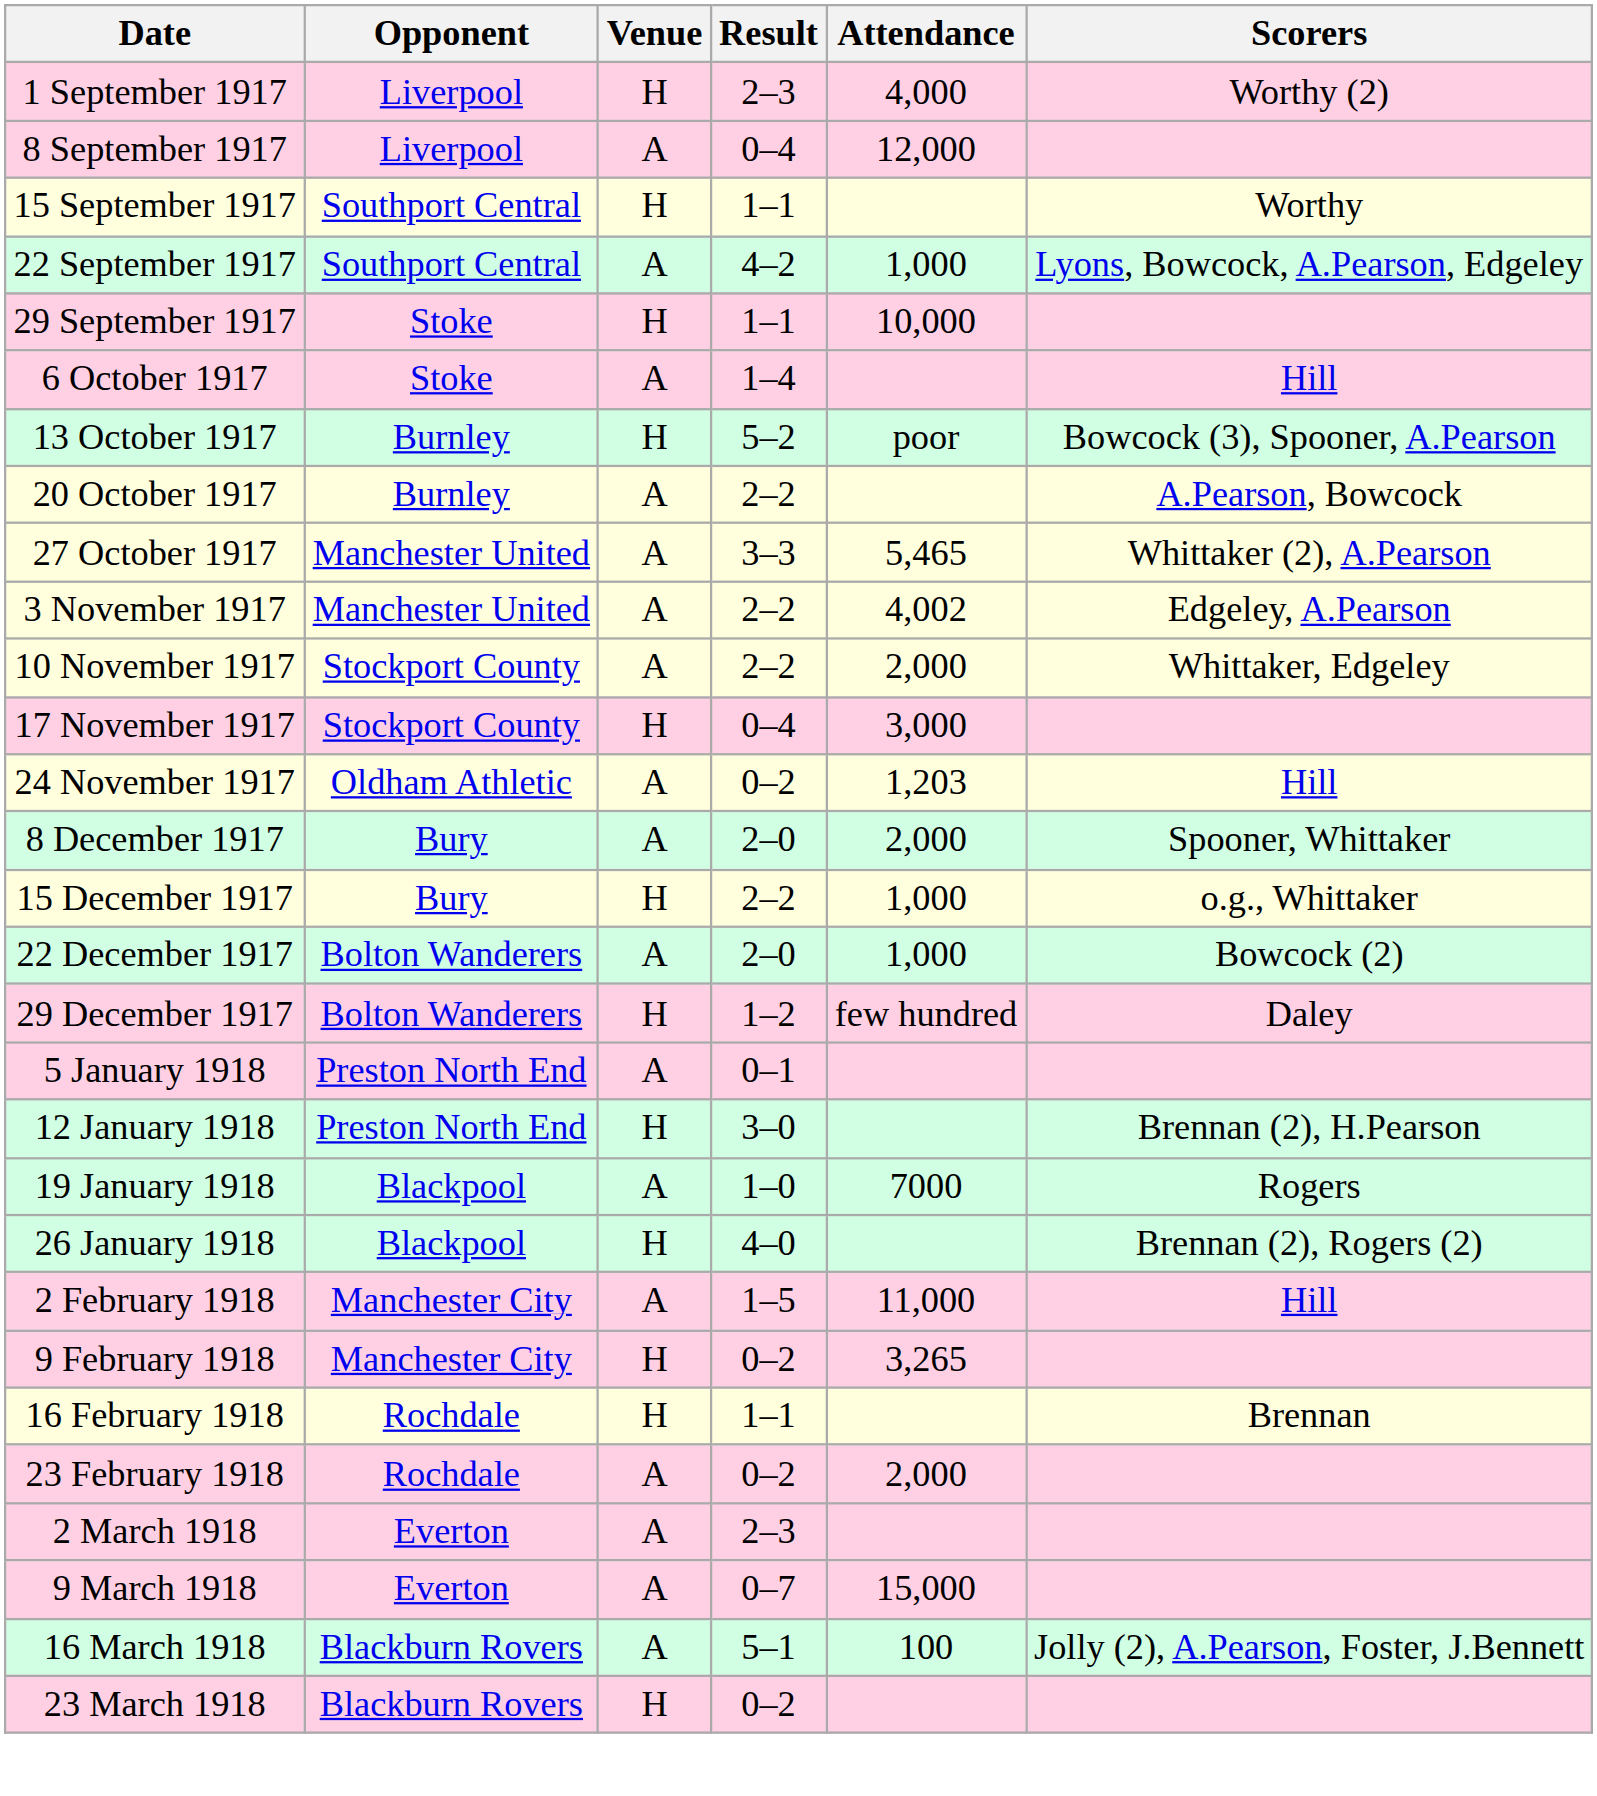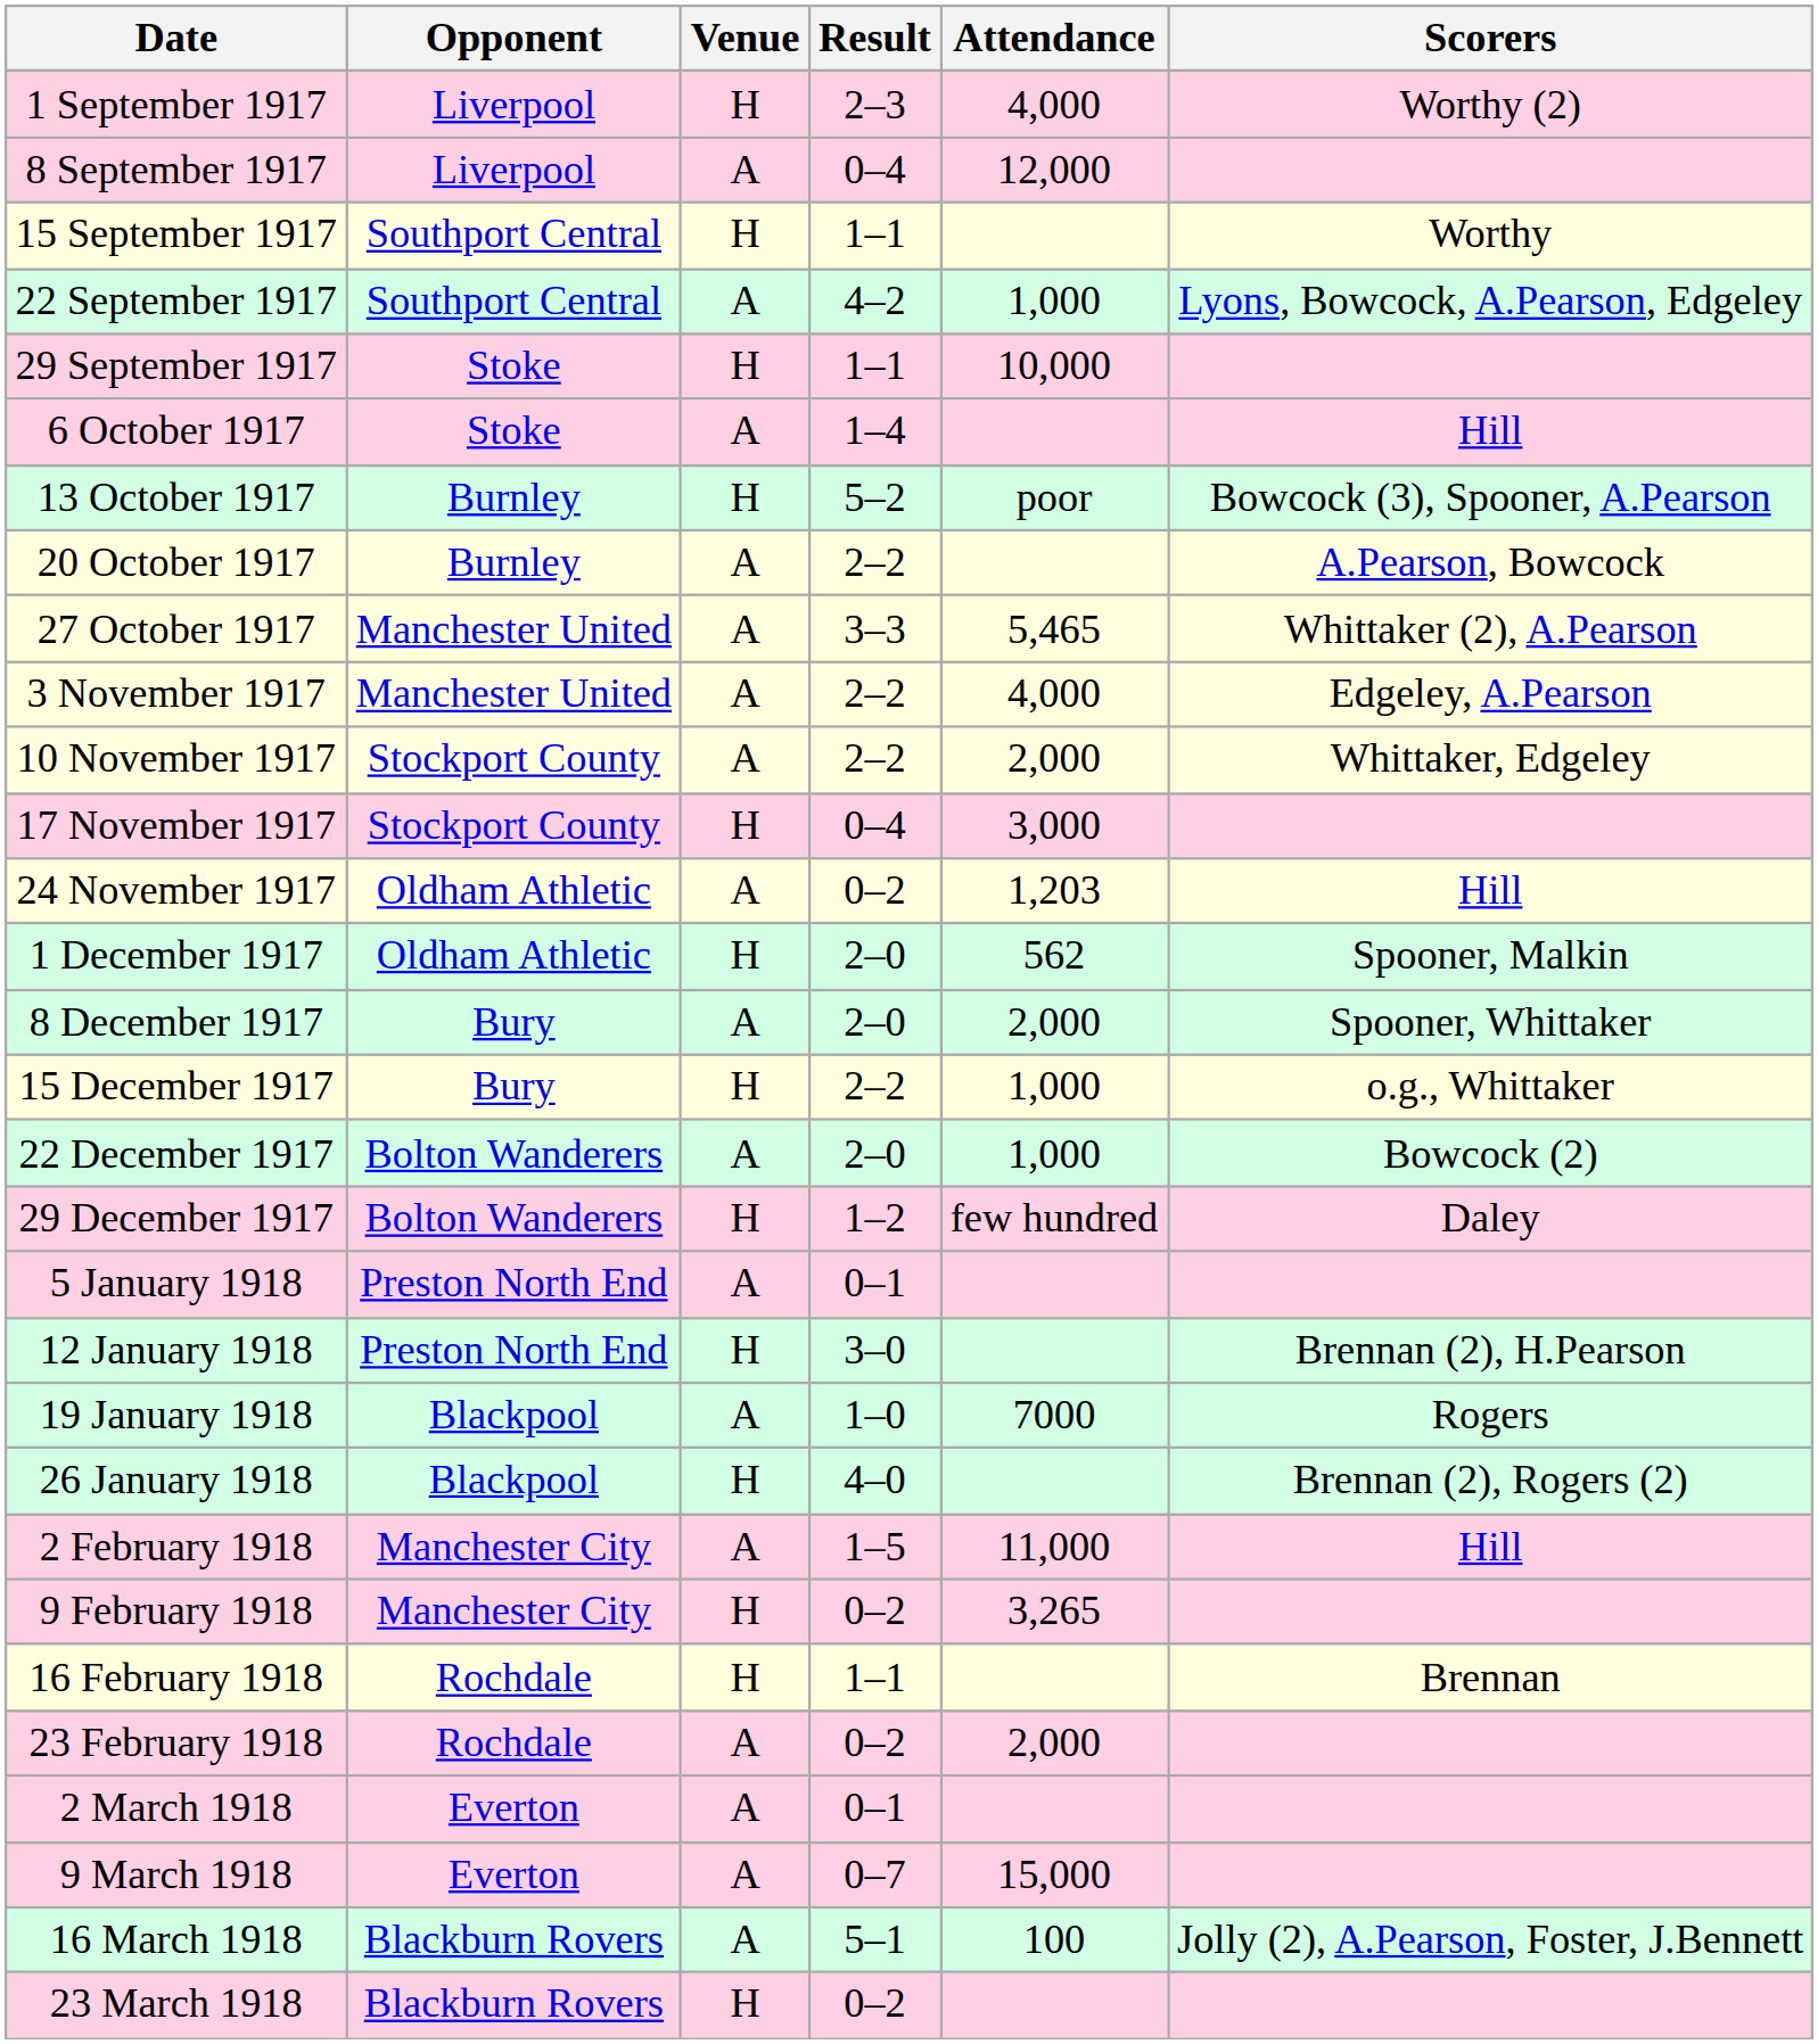3 November 1917 | Attendance: 4,002 -> 4,000
+ row: 1 December 1917 | Oldham Athletic | H | 2–0 | 562 | Spooner, Malkin
2 March 1918 | Result: 2–3 -> 0–1
